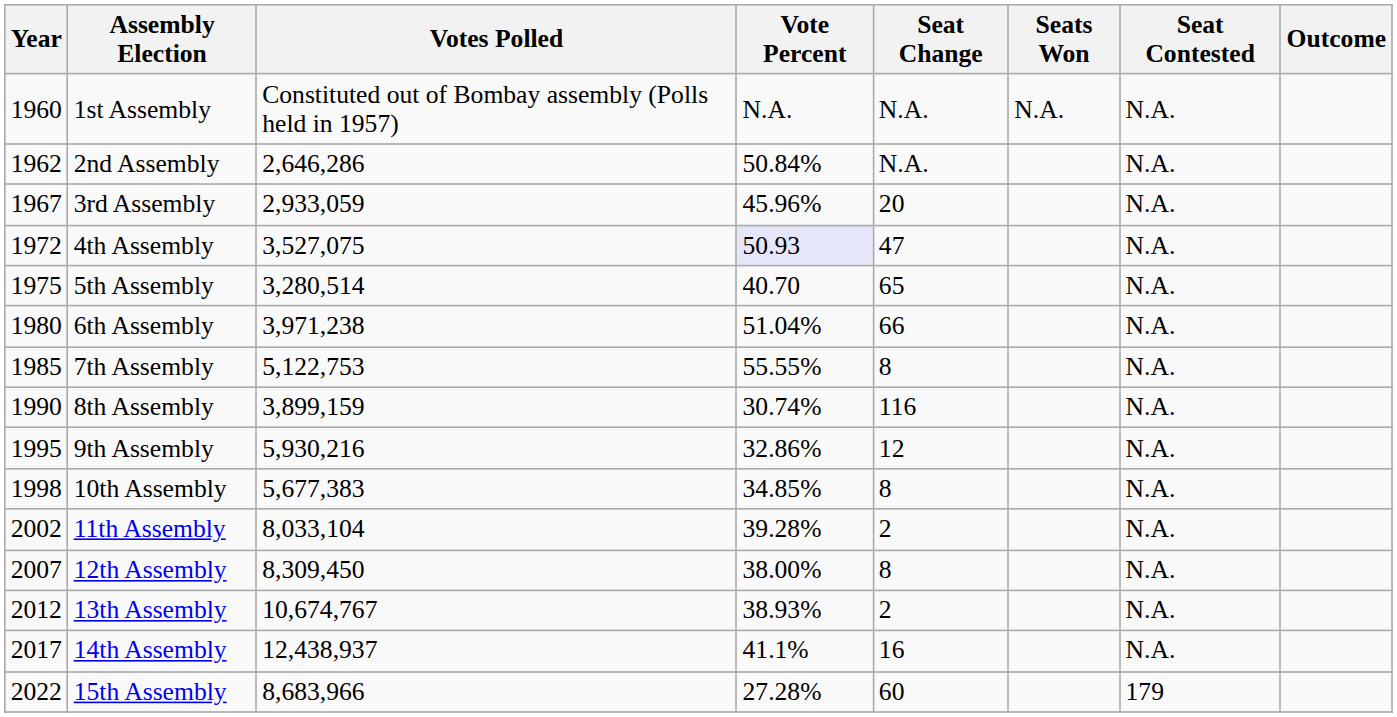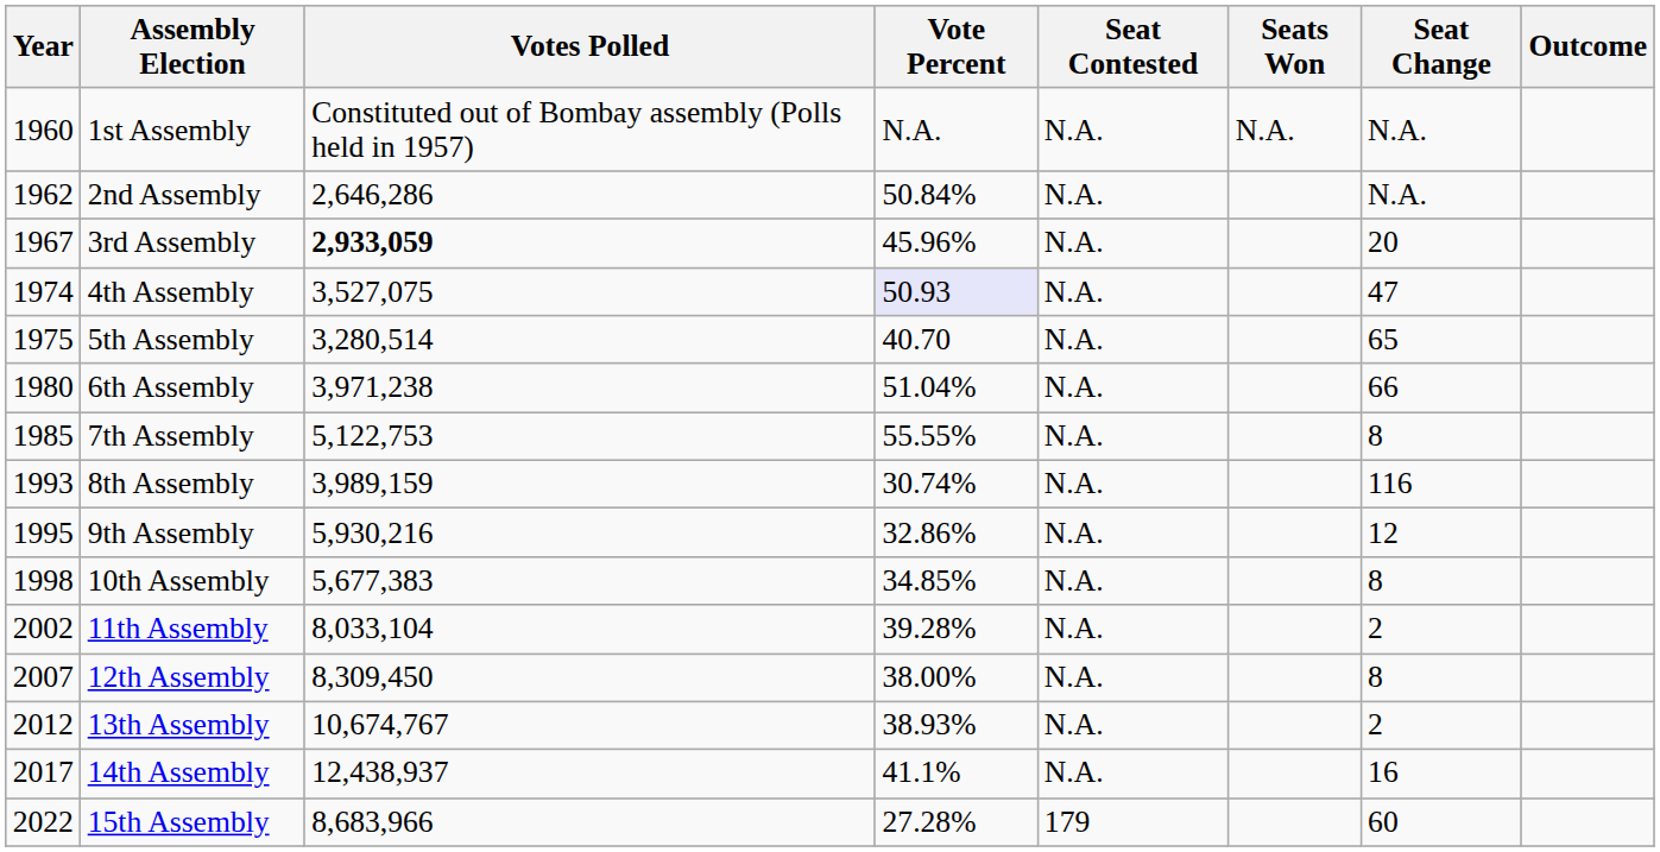columns swapped: Seat Contested <-> Seat Change
3rd Assembly | Votes Polled: normal -> bold
4th Assembly | Year: 1972 -> 1974
8th Assembly | Year: 1990 -> 1993
8th Assembly | Votes Polled: 3,899,159 -> 3,989,159
